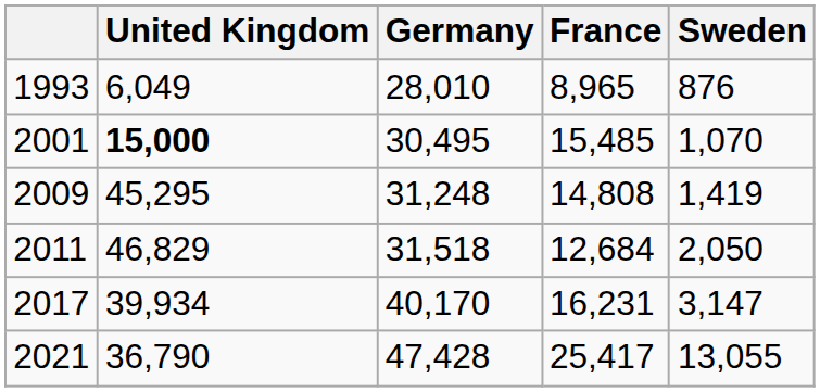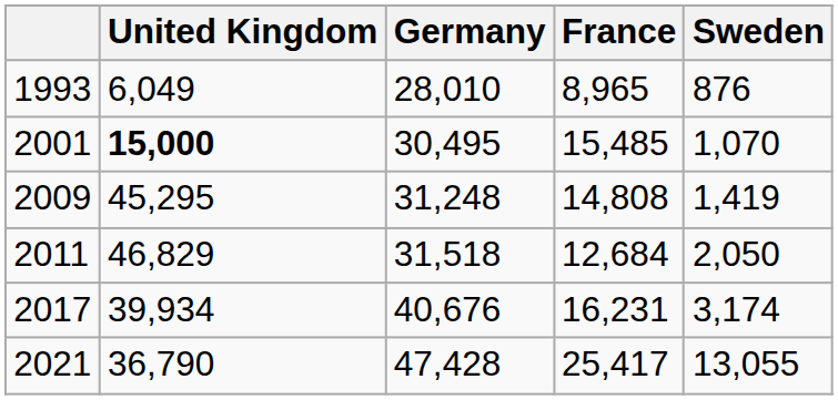2017 | Germany: 40,170 -> 40,676
2017 | Sweden: 3,147 -> 3,174
